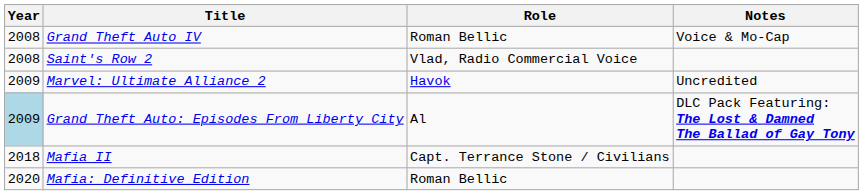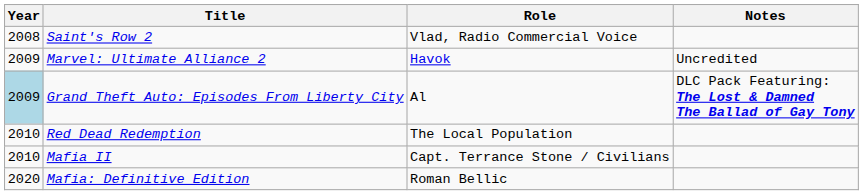- row: 2008 | Grand Theft Auto IV | Roman Bellic | Voice & Mo-Cap
+ row: 2010 | Red Dead Redemption | The Local Population
Mafia II | Year: 2018 -> 2010
